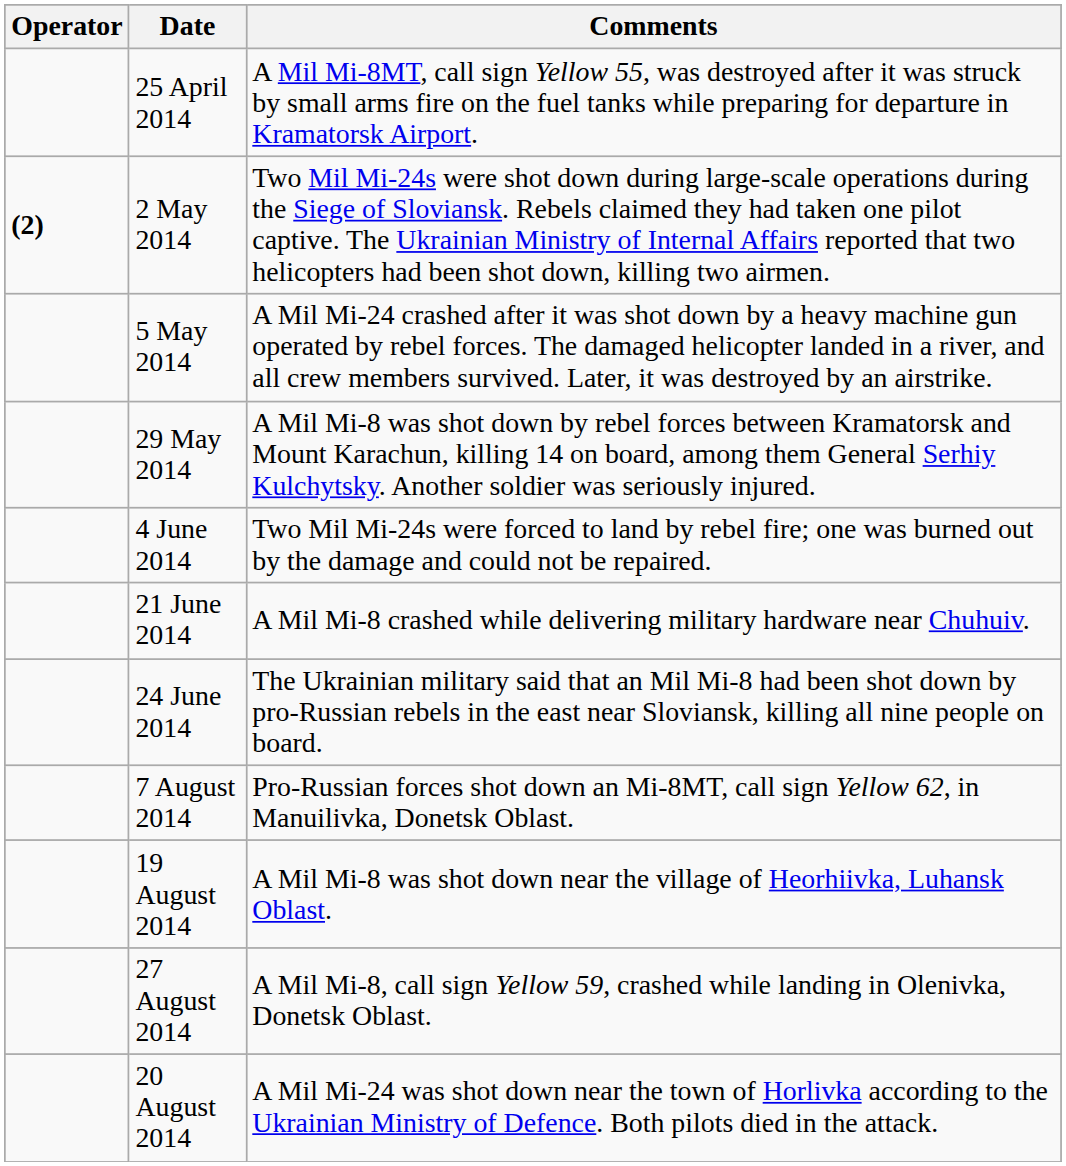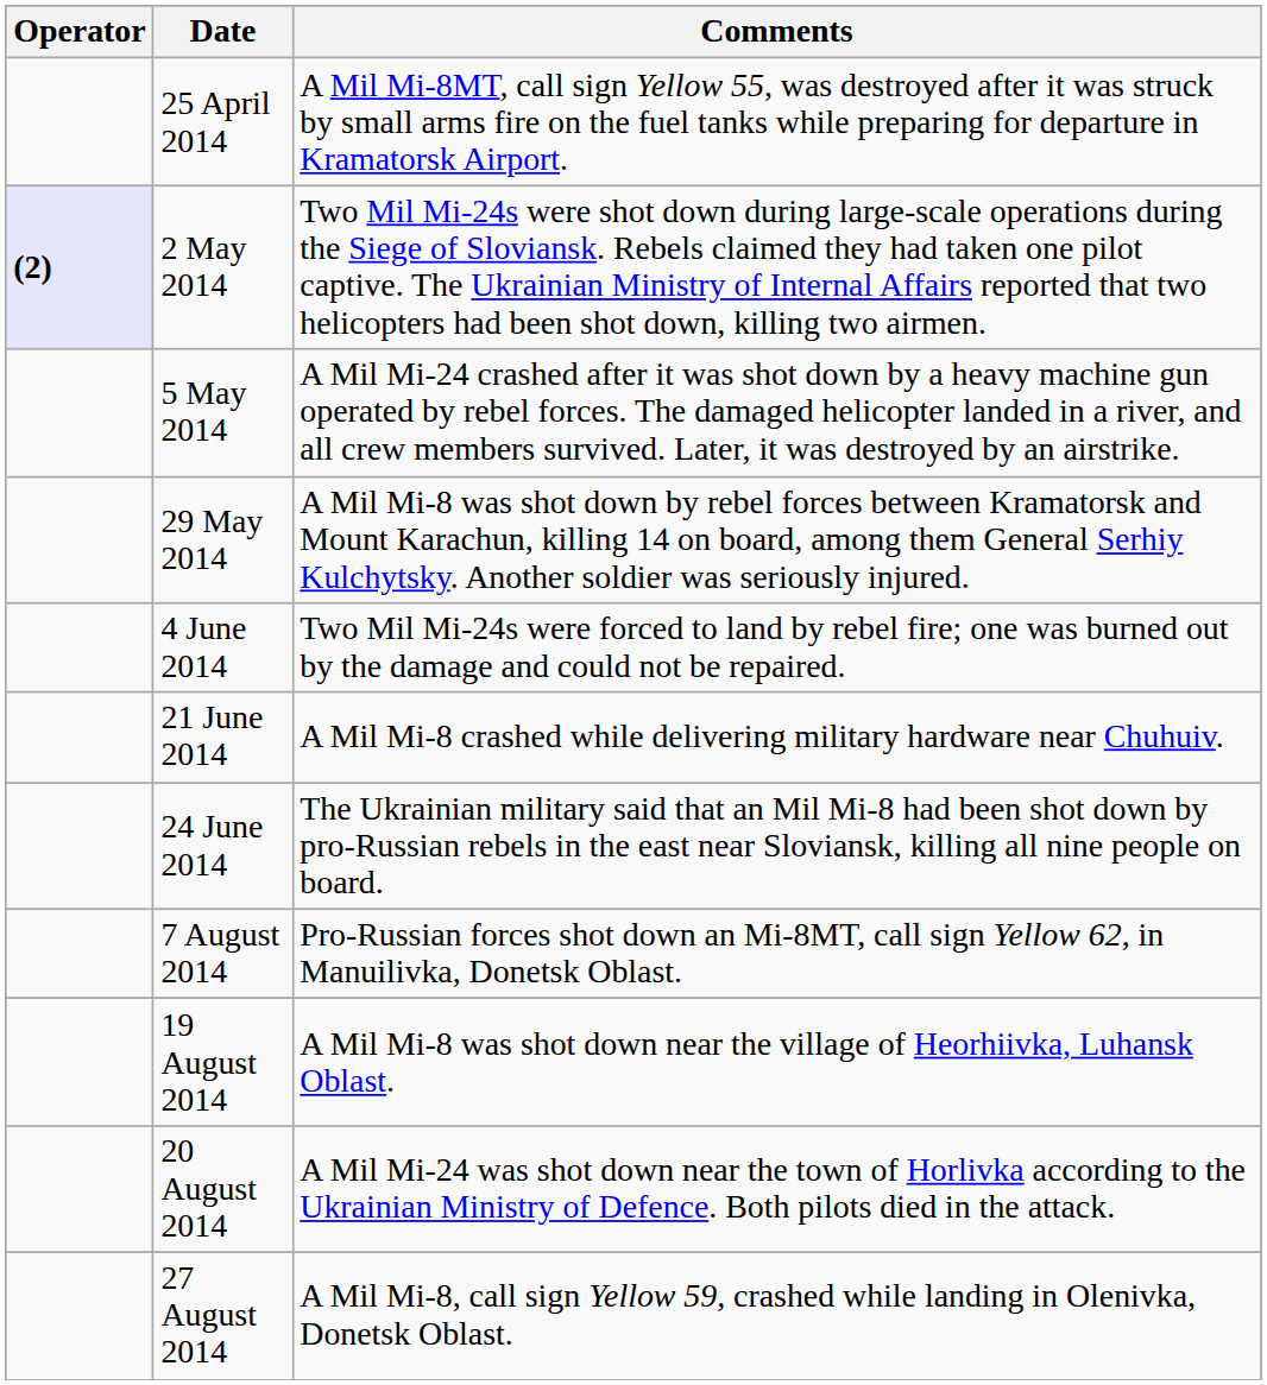2 May 2014 | Operator: no background -> lavender background
rows swapped: 20 August 2014 <-> 27 August 2014
